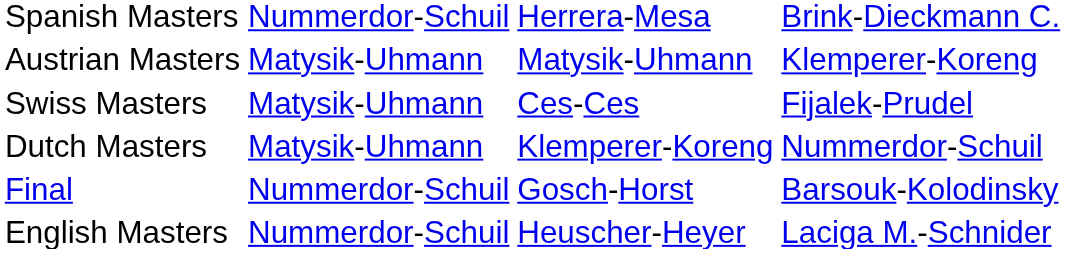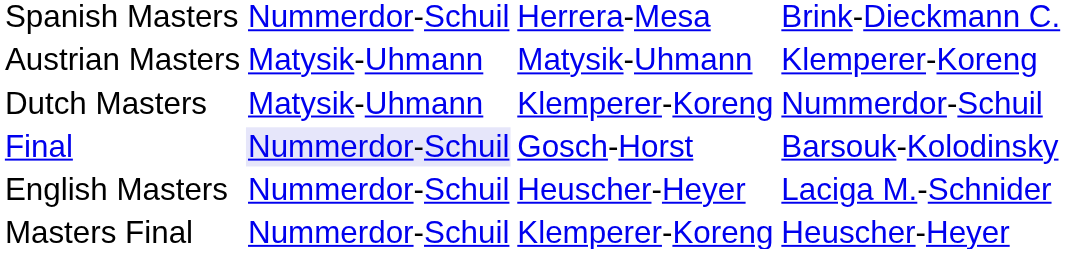- row: Swiss Masters | Matysik-Uhmann | Ces-Ces | Fijalek-Prudel
Final | column 2: no background -> lavender background
+ row: Masters Final | Nummerdor-Schuil | Klemperer-Koreng | Heuscher-Heyer
